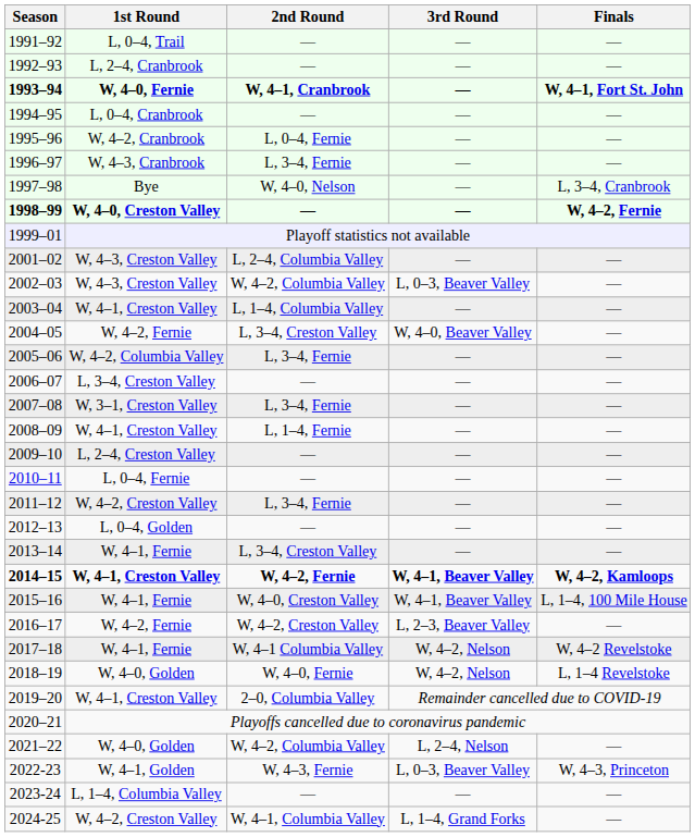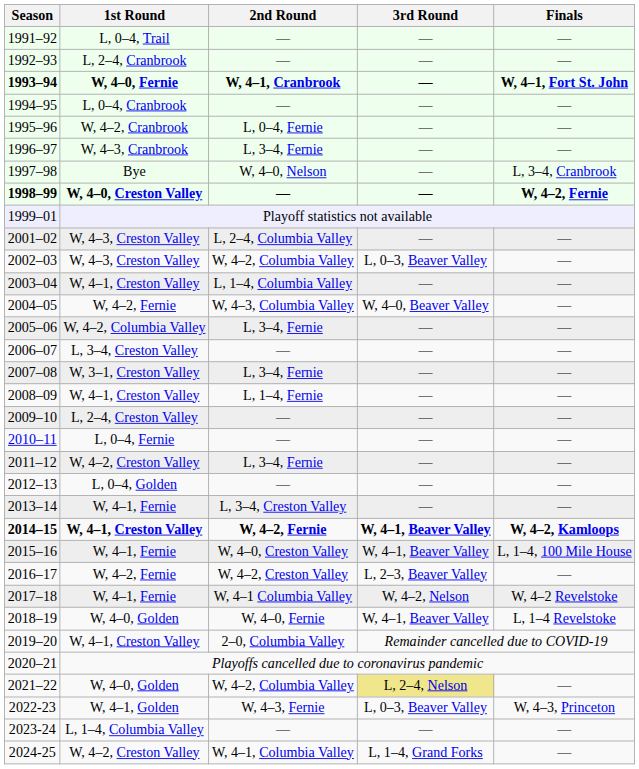2004–05 | 2nd Round: L, 3–4, Creston Valley -> W, 4–3, Columbia Valley
2018–19 | 3rd Round: W, 4–2, Nelson -> W, 4–1, Beaver Valley
2021–22 | 3rd Round: no background -> khaki background
